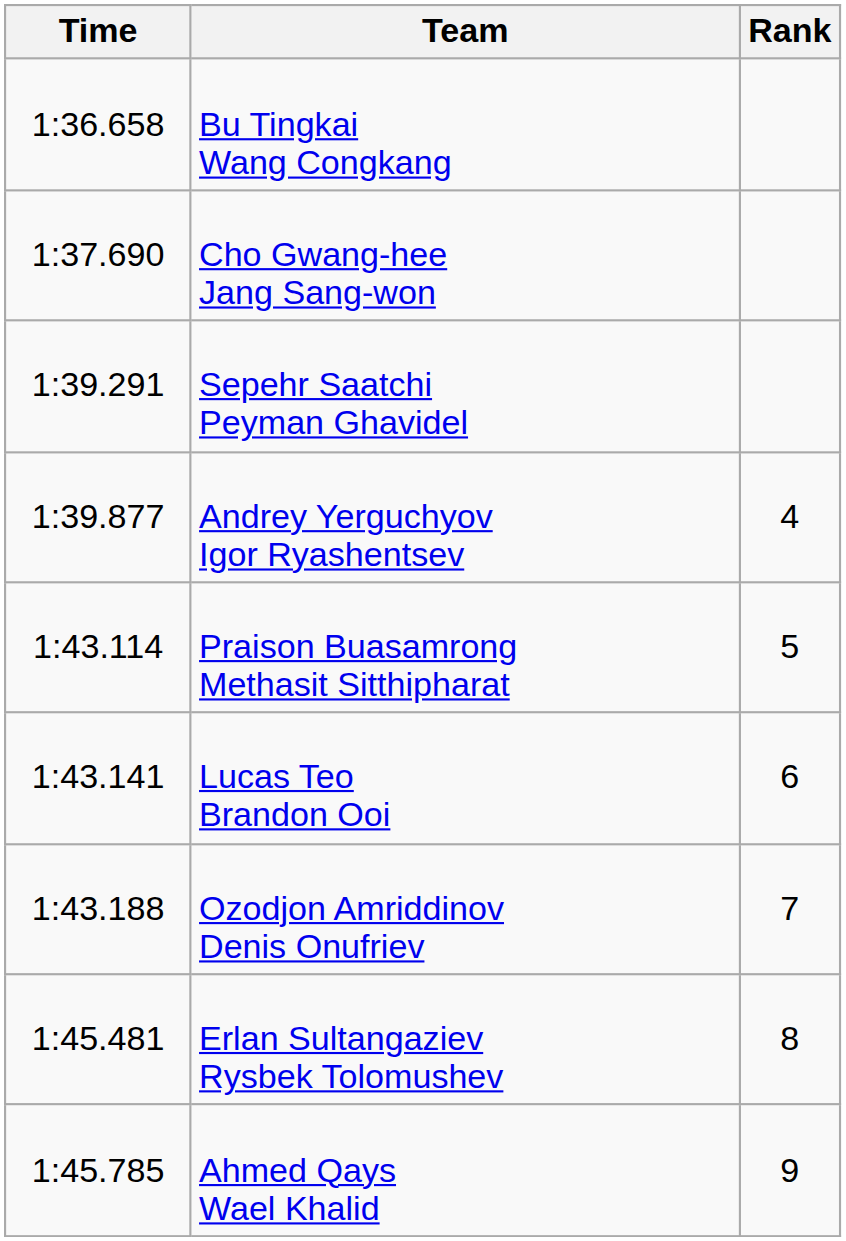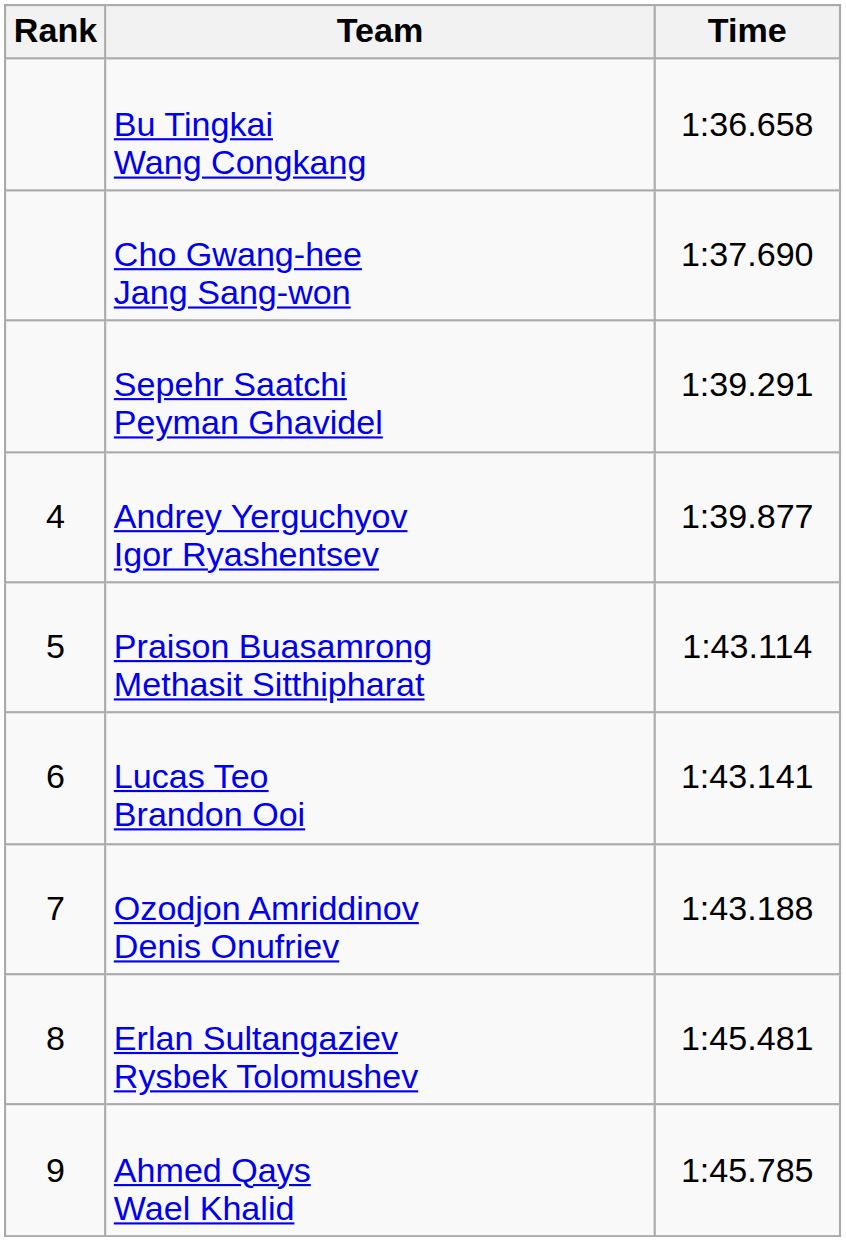columns swapped: Rank <-> Time
